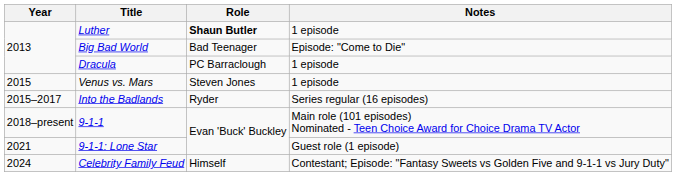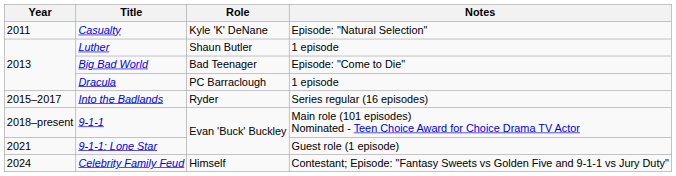+ row: 2011 | Casualty | Kyle 'K' DeNane | Episode: "Natural Selection"
Luther | Role: bold -> normal
- row: 2015 | Venus vs. Mars | Steven Jones | 1 episode
